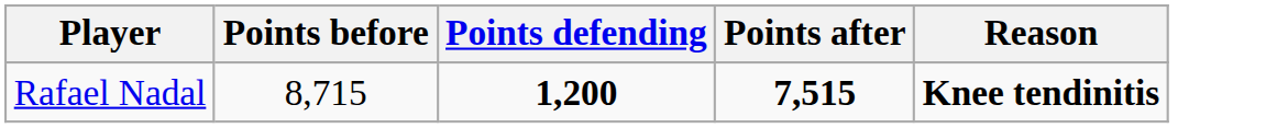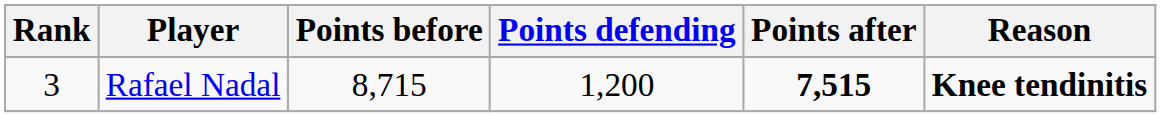+ column: Rank | 3
Rafael Nadal | Points defending: bold -> normal
